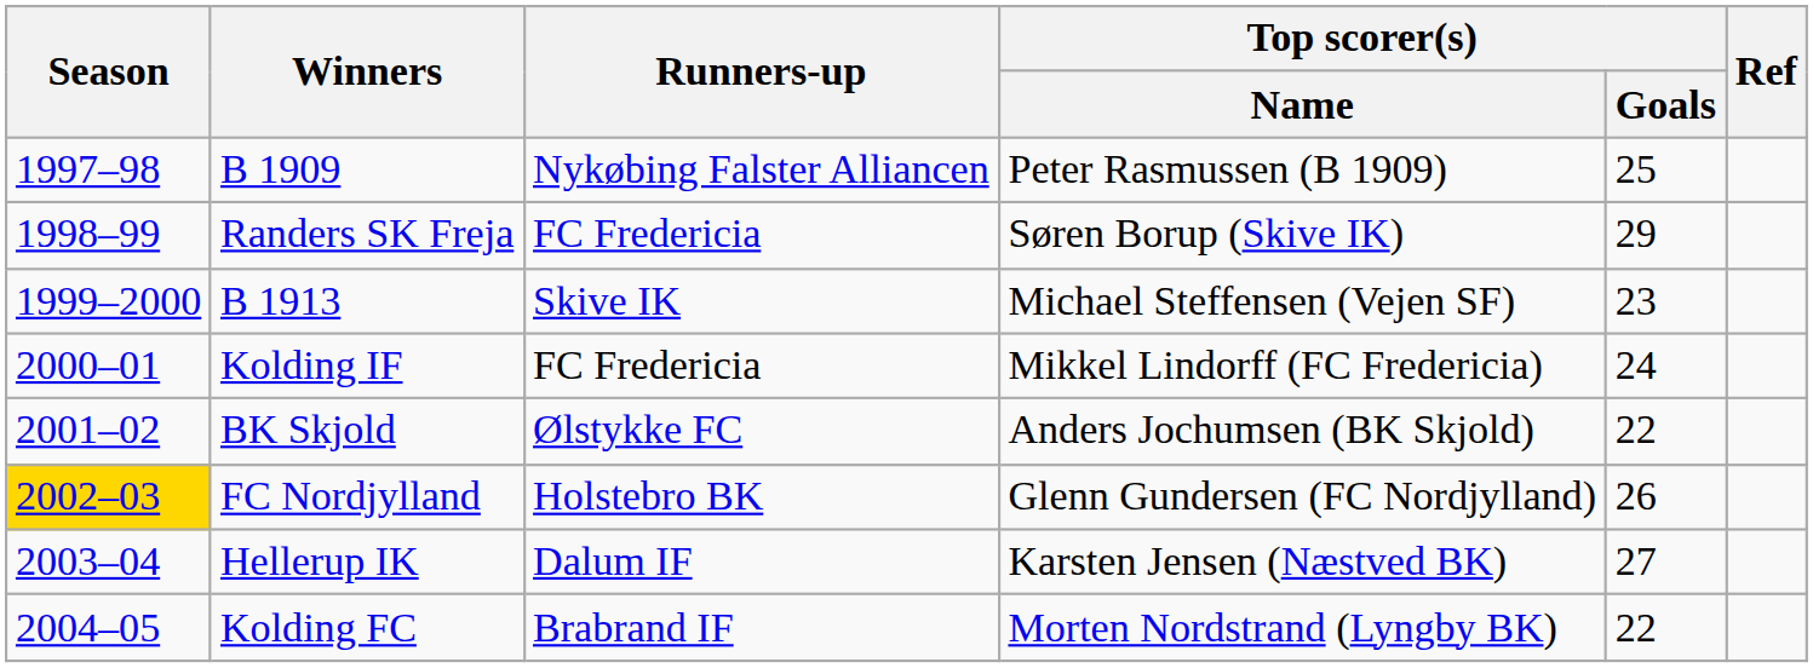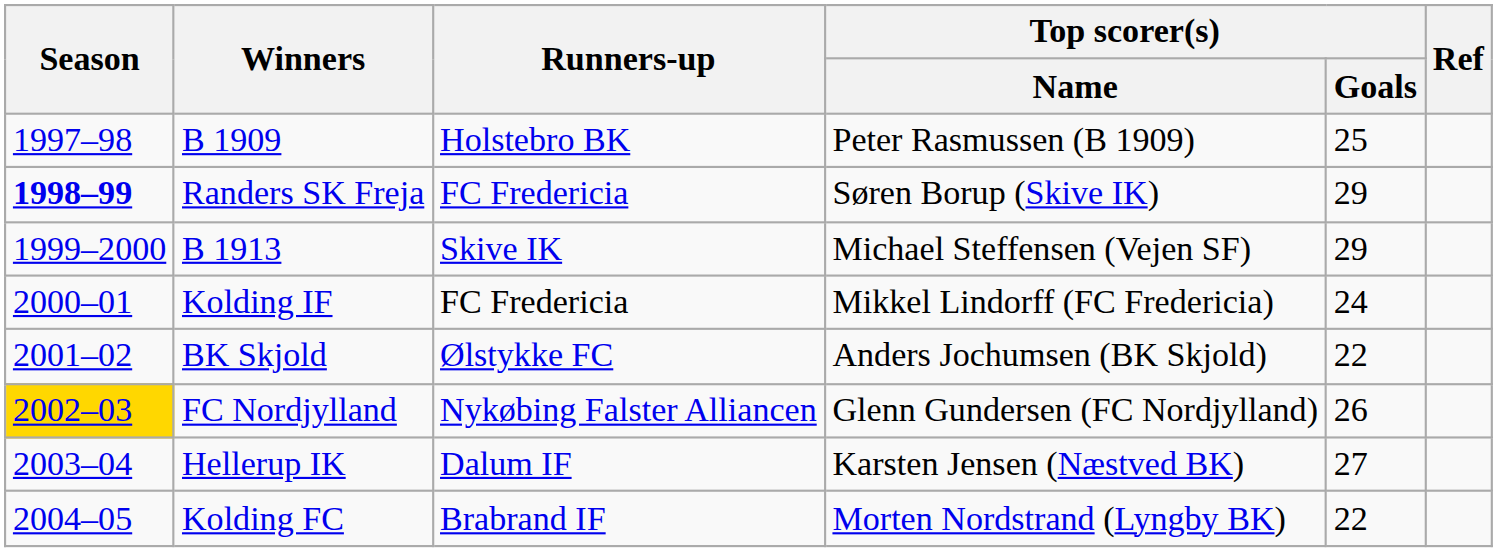B 1909 | Runners-up: Nykøbing Falster Alliancen -> Holstebro BK
Randers SK Freja | Season: normal -> bold
B 1913 | Top scorer(s) / Goals: 23 -> 29
FC Nordjylland | Runners-up: Holstebro BK -> Nykøbing Falster Alliancen
